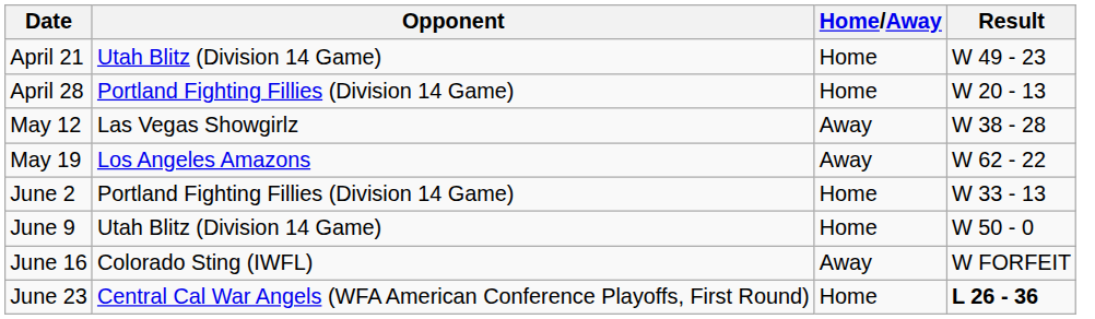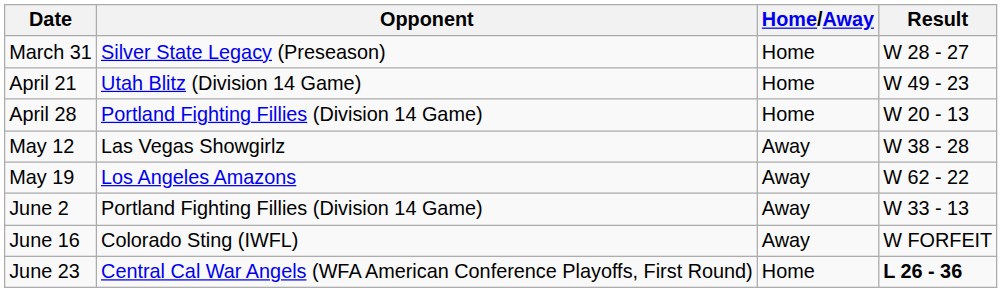+ row: March 31 | Silver State Legacy (Preseason) | Home | W 28 - 27
June 2 | Home/Away: Home -> Away
- row: June 9 | Utah Blitz (Division 14 Game) | Home | W 50 - 0
